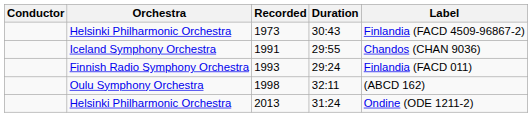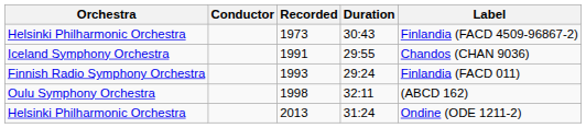columns swapped: Conductor <-> Orchestra
